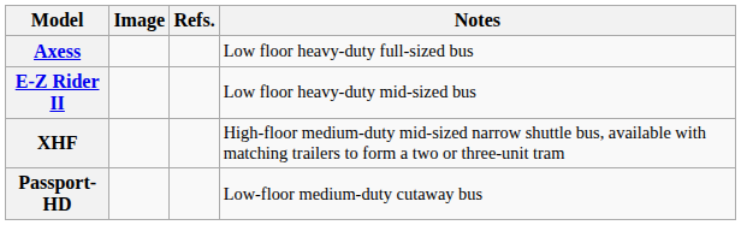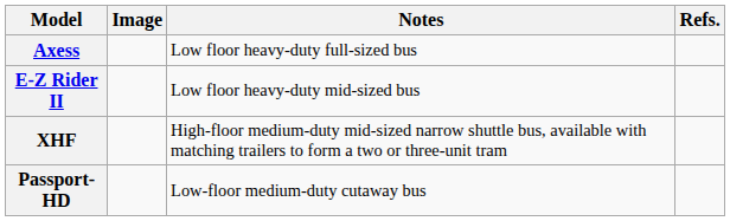columns swapped: Notes <-> Refs.
